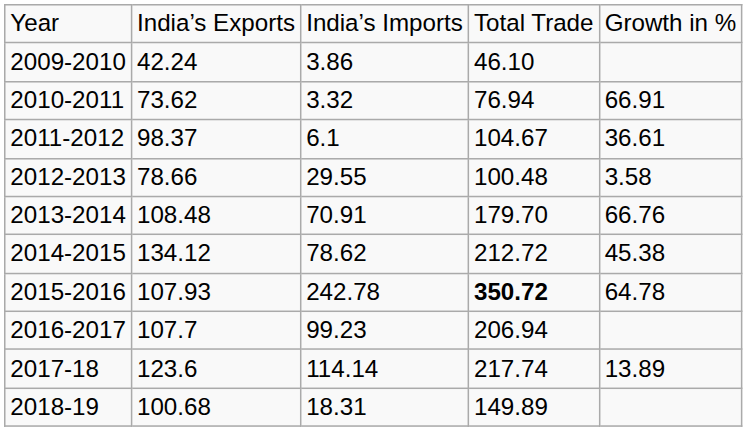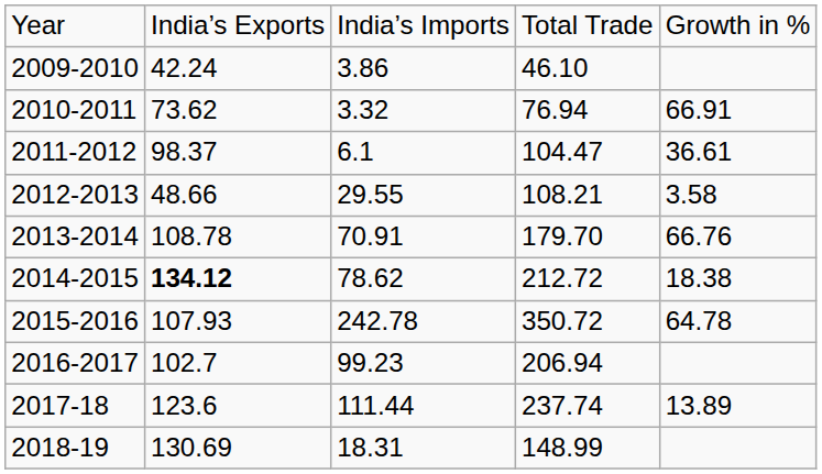2011-2012 | column 4: 104.67 -> 104.47
2012-2013 | column 2: 78.66 -> 48.66
2012-2013 | column 4: 100.48 -> 108.21
2013-2014 | column 2: 108.48 -> 108.78
2014-2015 | column 2: normal -> bold
2014-2015 | column 5: 45.38 -> 18.38
2015-2016 | column 4: bold -> normal
2016-2017 | column 2: 107.7 -> 102.7
2017-18 | column 3: 114.14 -> 111.44
2017-18 | column 4: 217.74 -> 237.74
2018-19 | column 2: 100.68 -> 130.69
2018-19 | column 4: 149.89 -> 148.99
